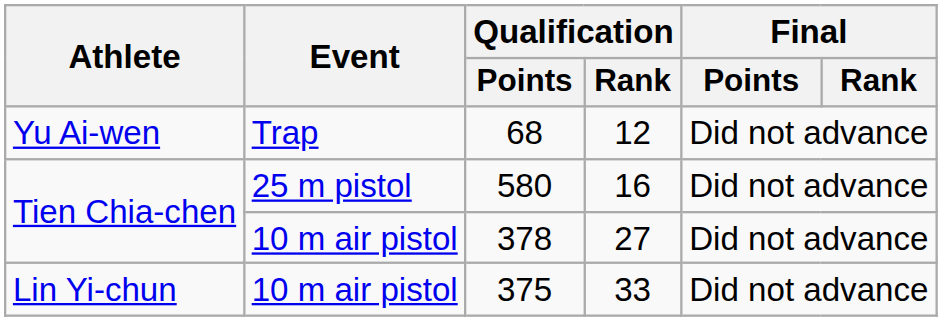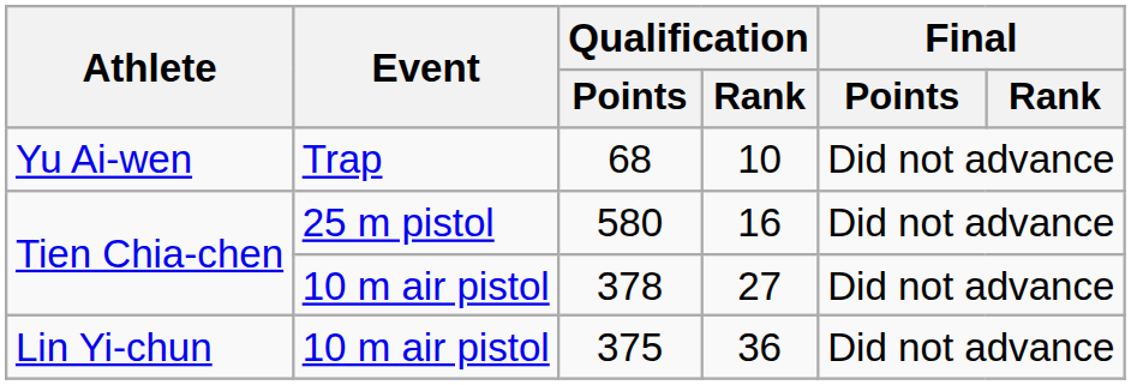68 | Qualification / Rank: 12 -> 10
375 | Qualification / Rank: 33 -> 36
